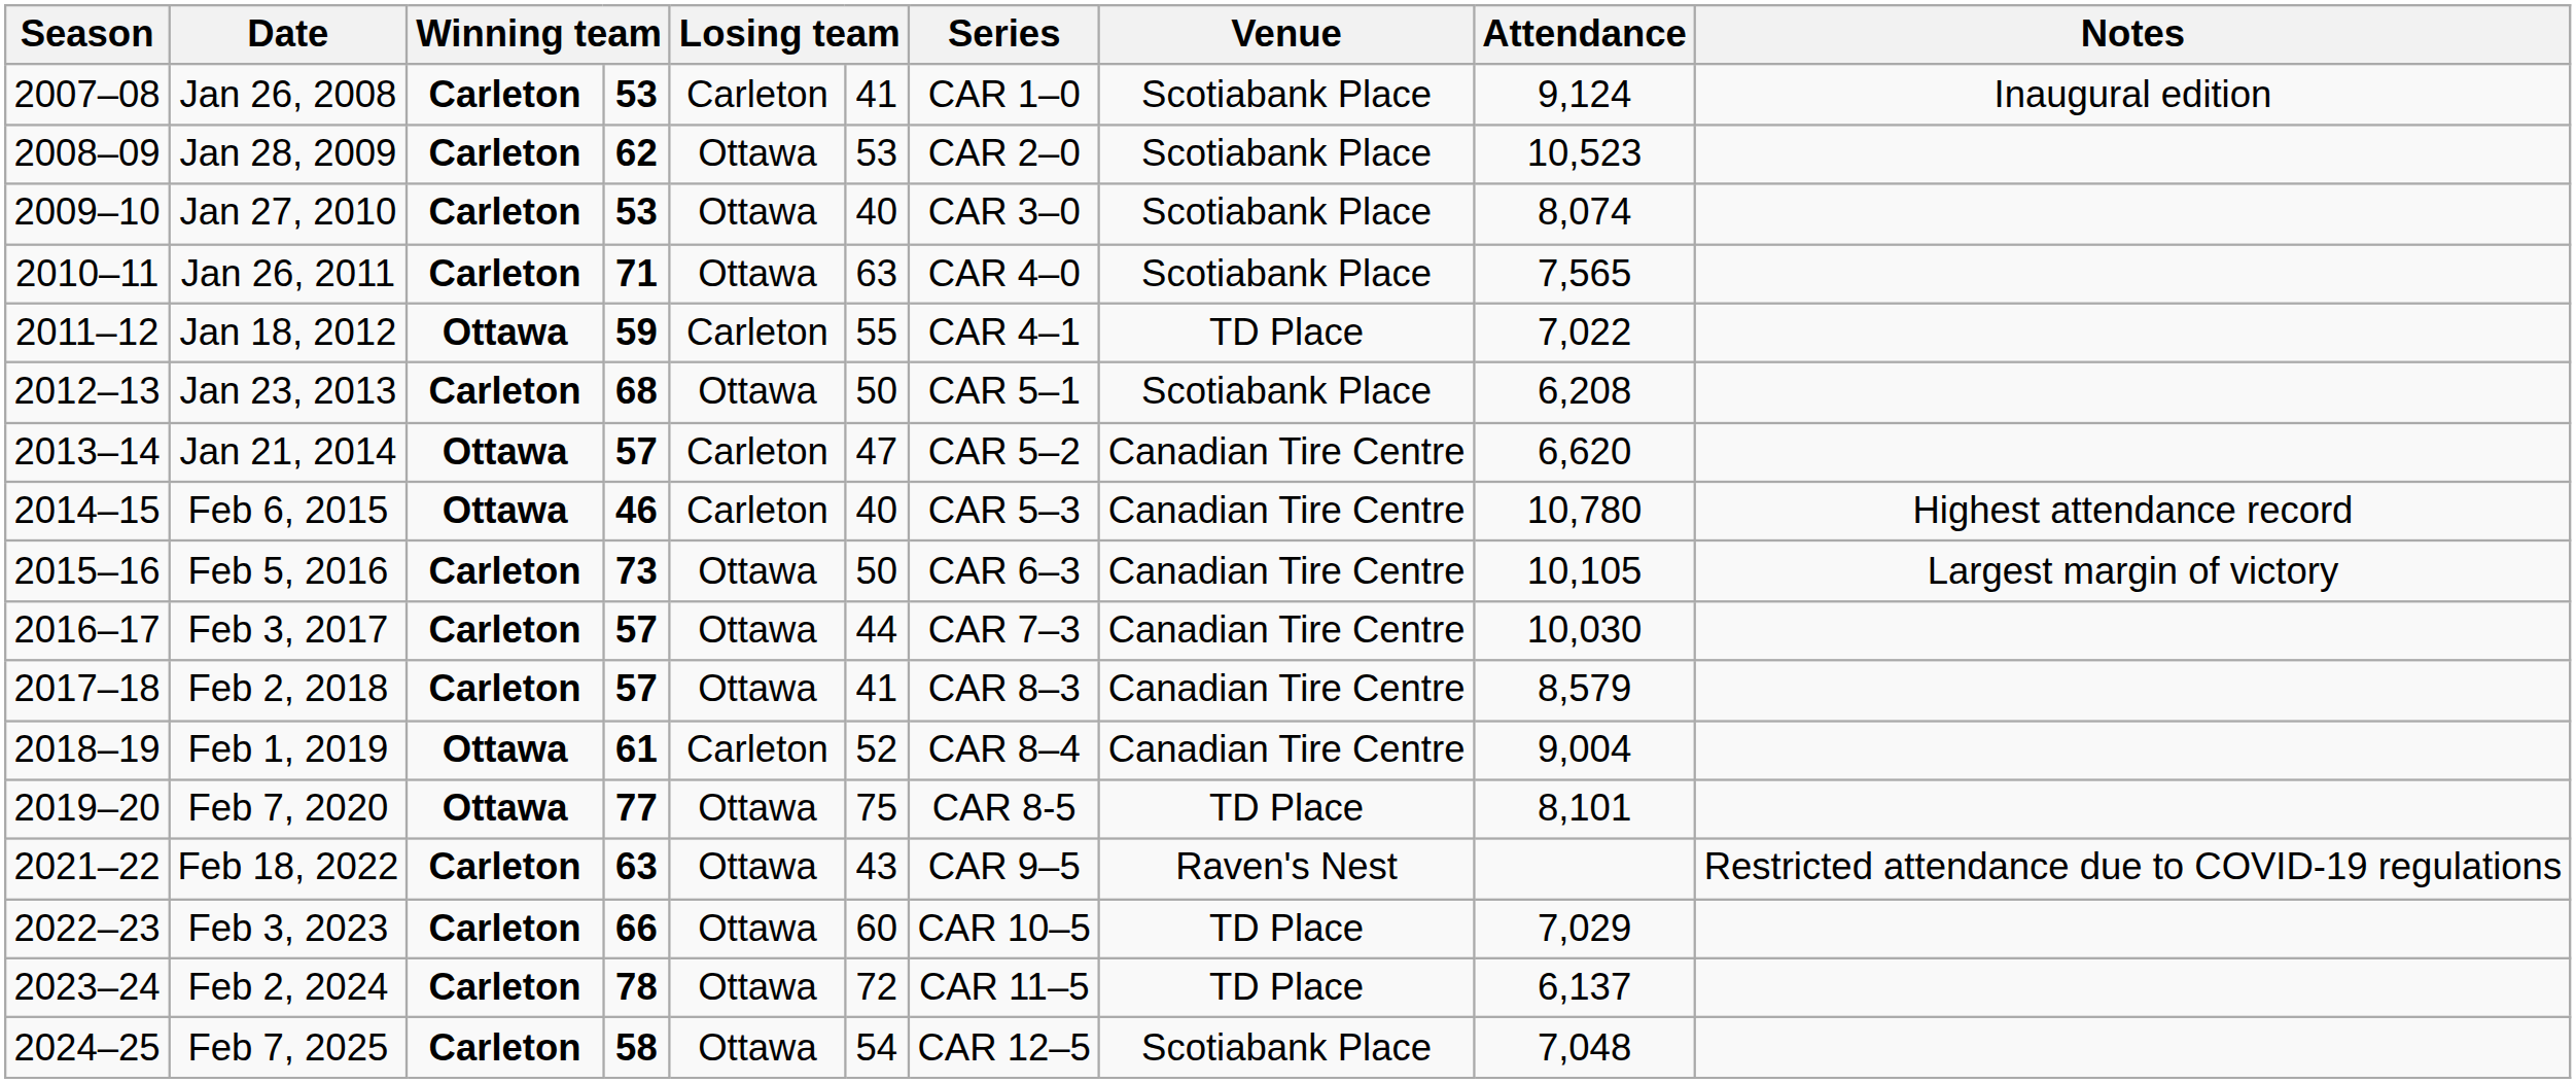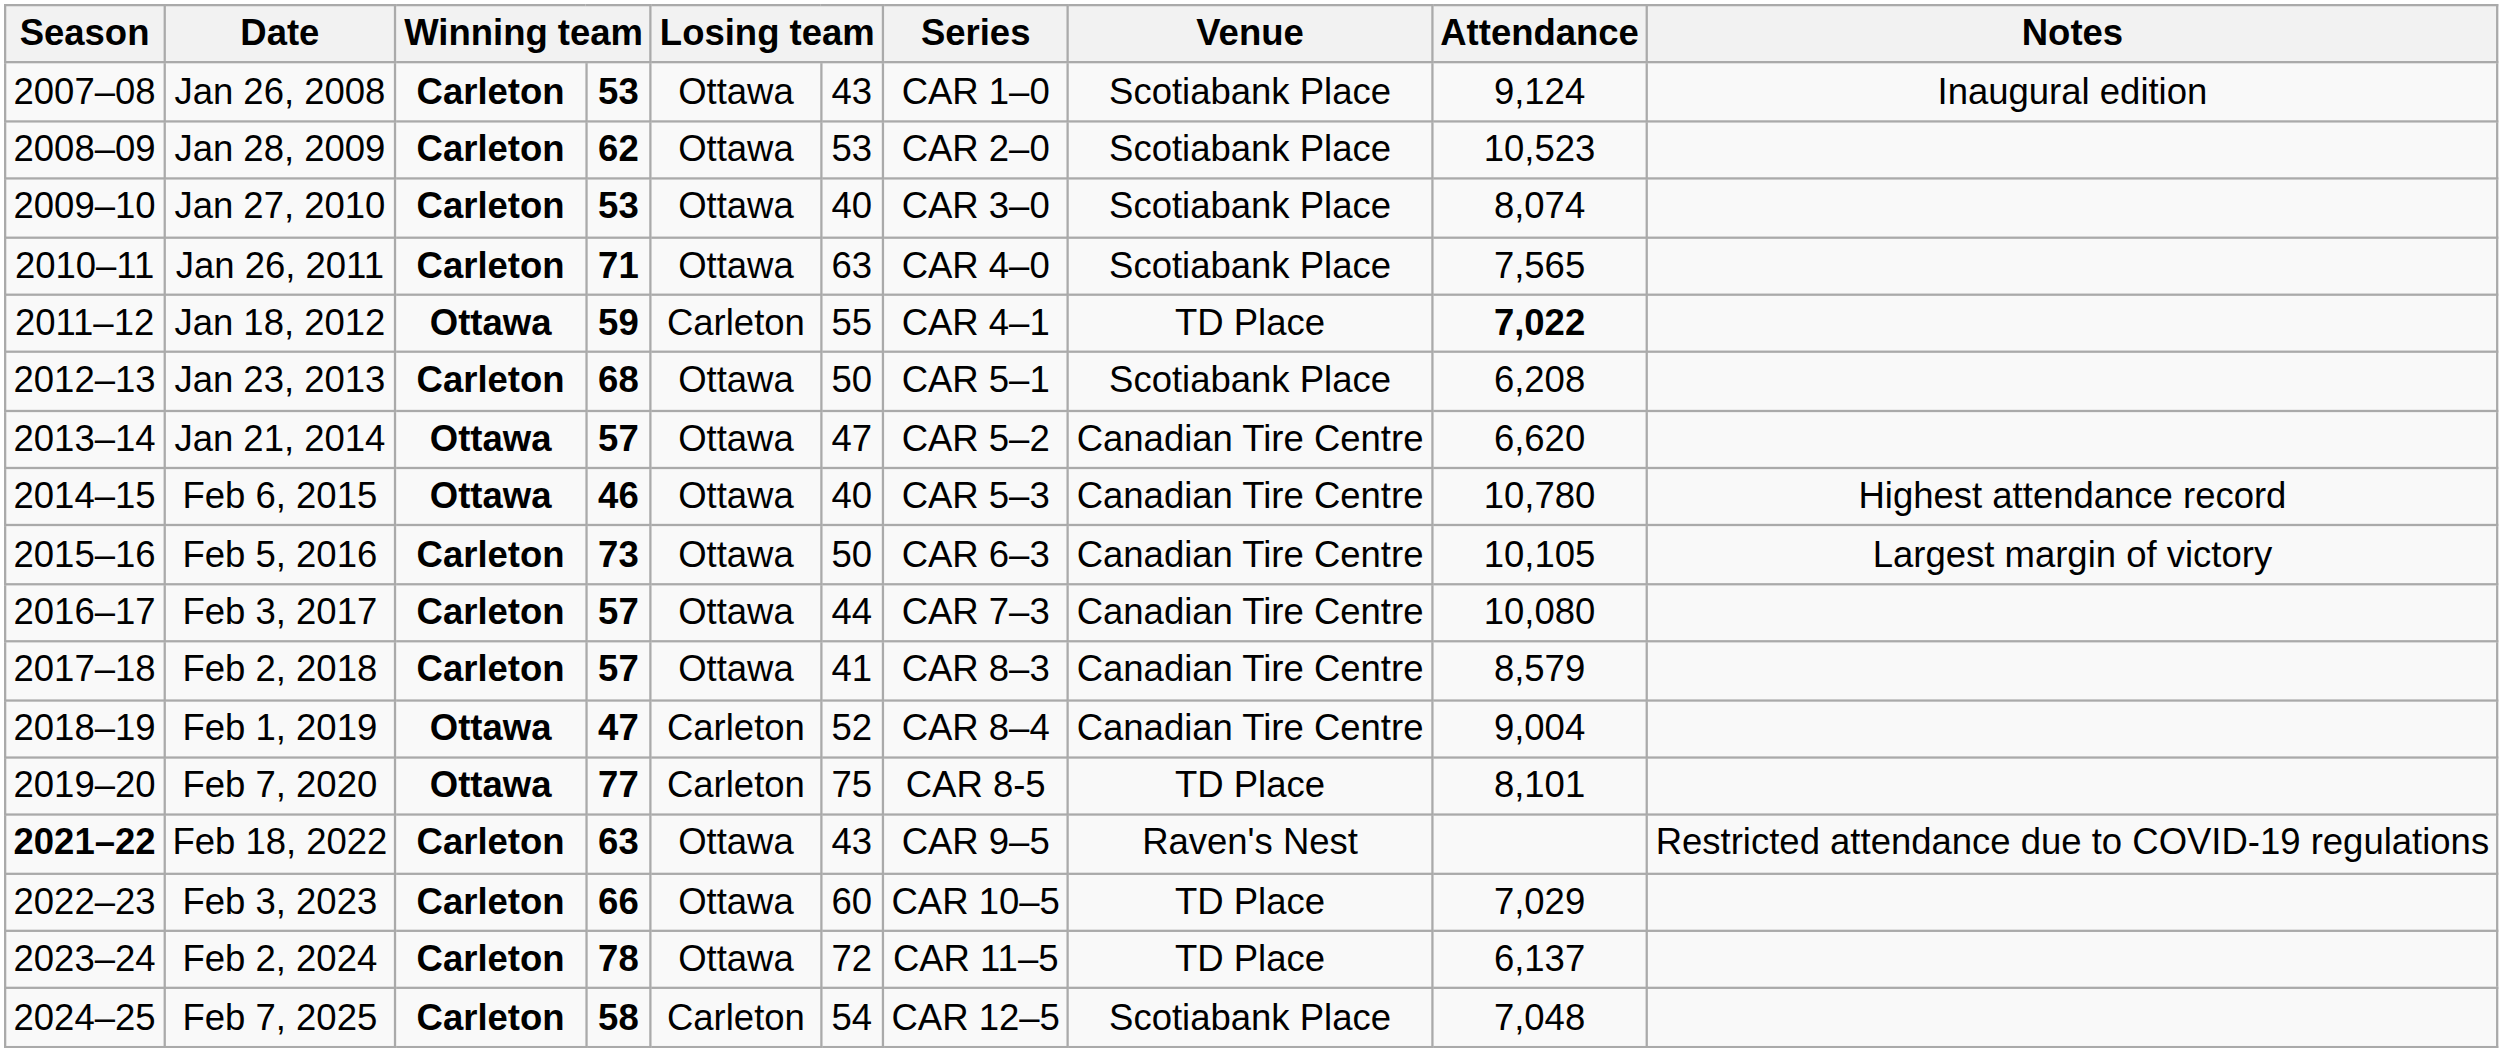Jan 26, 2008 | column 5: Carleton -> Ottawa
Jan 26, 2008 | column 6: 41 -> 43
Jan 18, 2012 | Attendance: normal -> bold
Jan 21, 2014 | column 5: Carleton -> Ottawa
Feb 6, 2015 | column 5: Carleton -> Ottawa
Feb 3, 2017 | Attendance: 10,030 -> 10,080
Feb 1, 2019 | column 4: 61 -> 47
Feb 7, 2020 | column 5: Ottawa -> Carleton
Feb 18, 2022 | Season: normal -> bold
Feb 7, 2025 | column 5: Ottawa -> Carleton
